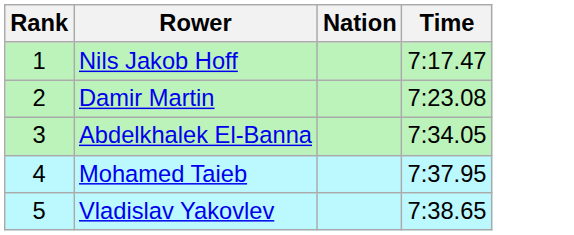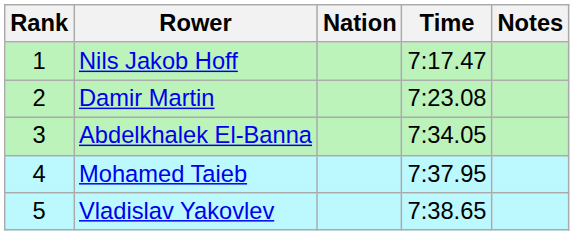+ column: Notes
